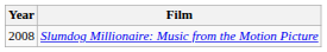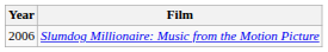Slumdog Millionaire: Music from the Motion Picture | Year: 2008 -> 2006
